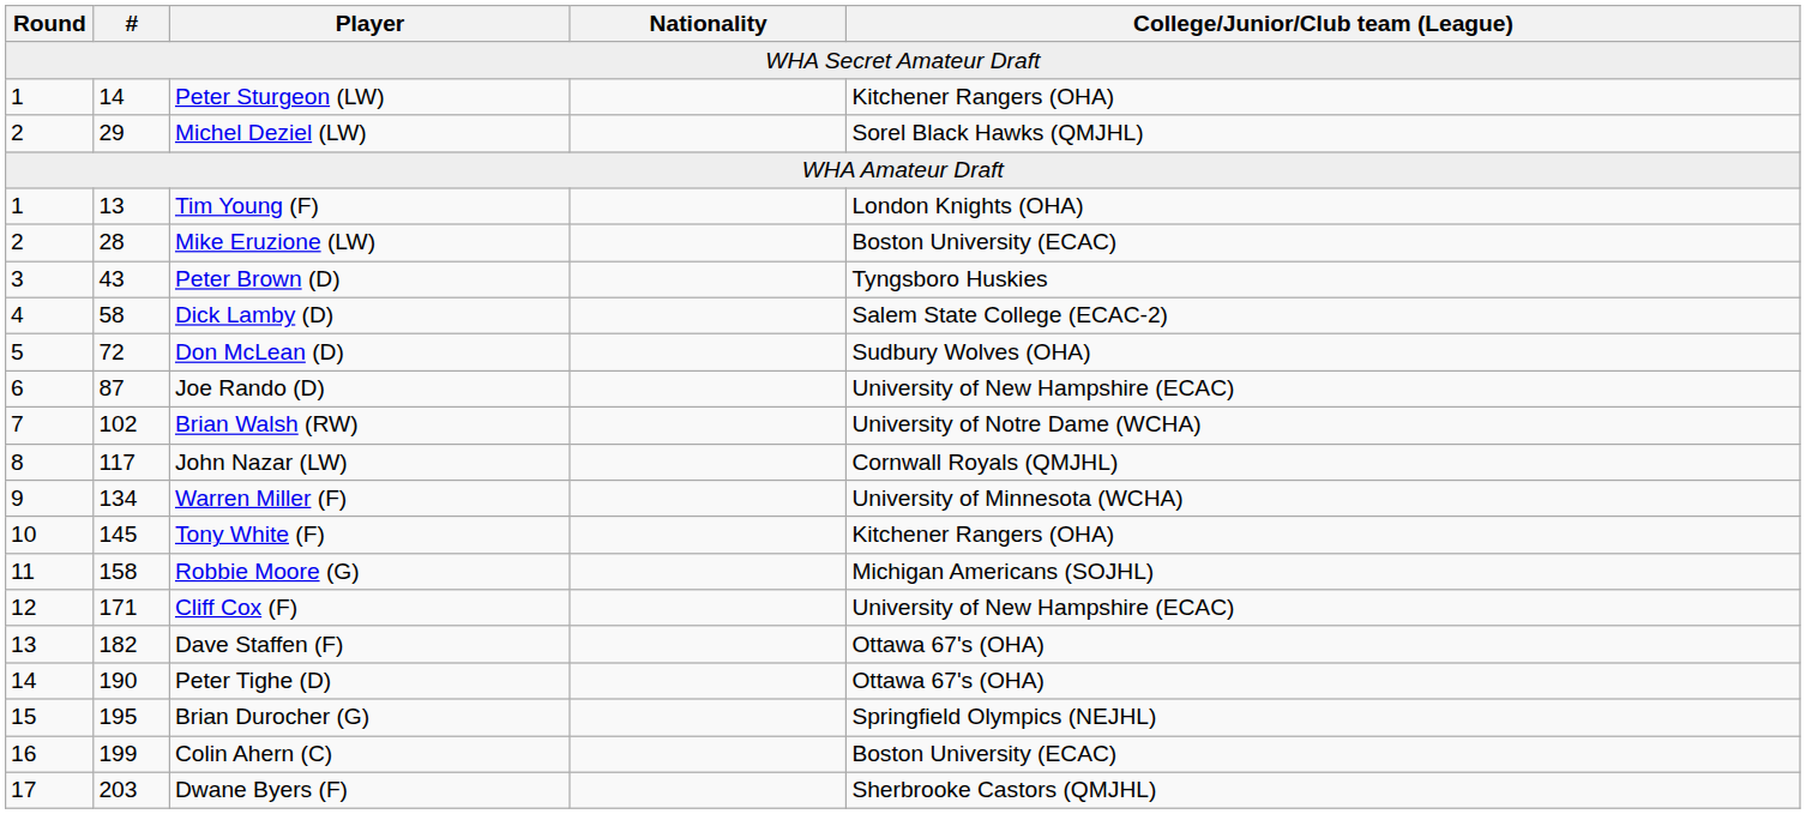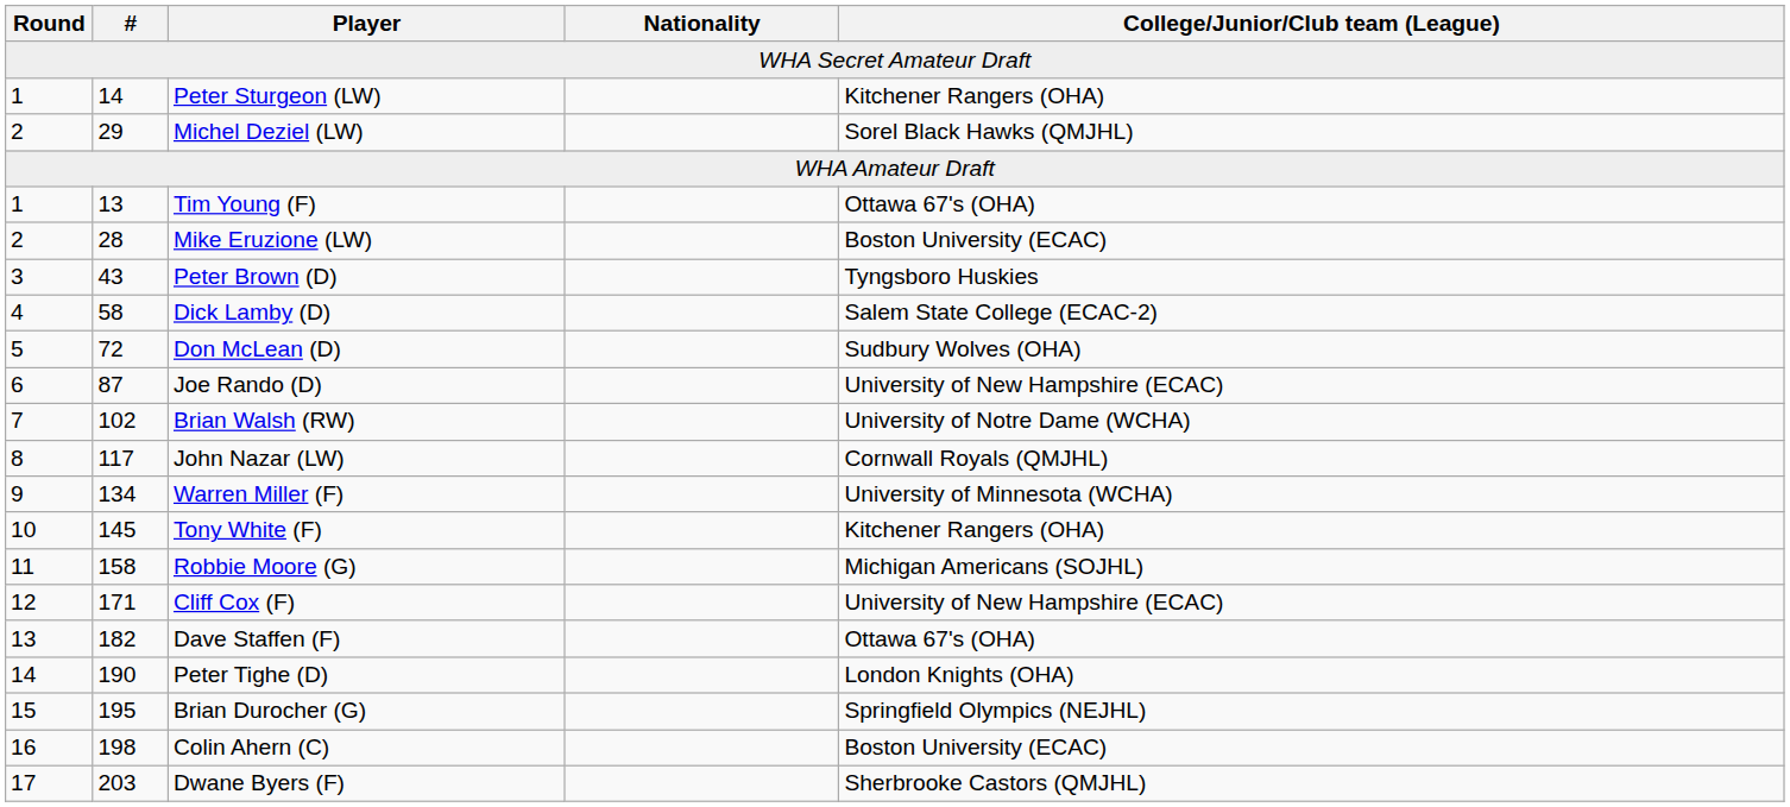Tim Young (F) | College/Junior/Club team (League): London Knights (OHA) -> Ottawa 67's (OHA)
Peter Tighe (D) | College/Junior/Club team (League): Ottawa 67's (OHA) -> London Knights (OHA)
Colin Ahern (C) | #: 199 -> 198
